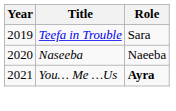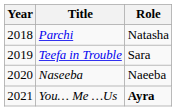+ row: 2018 | Parchi | Natasha
